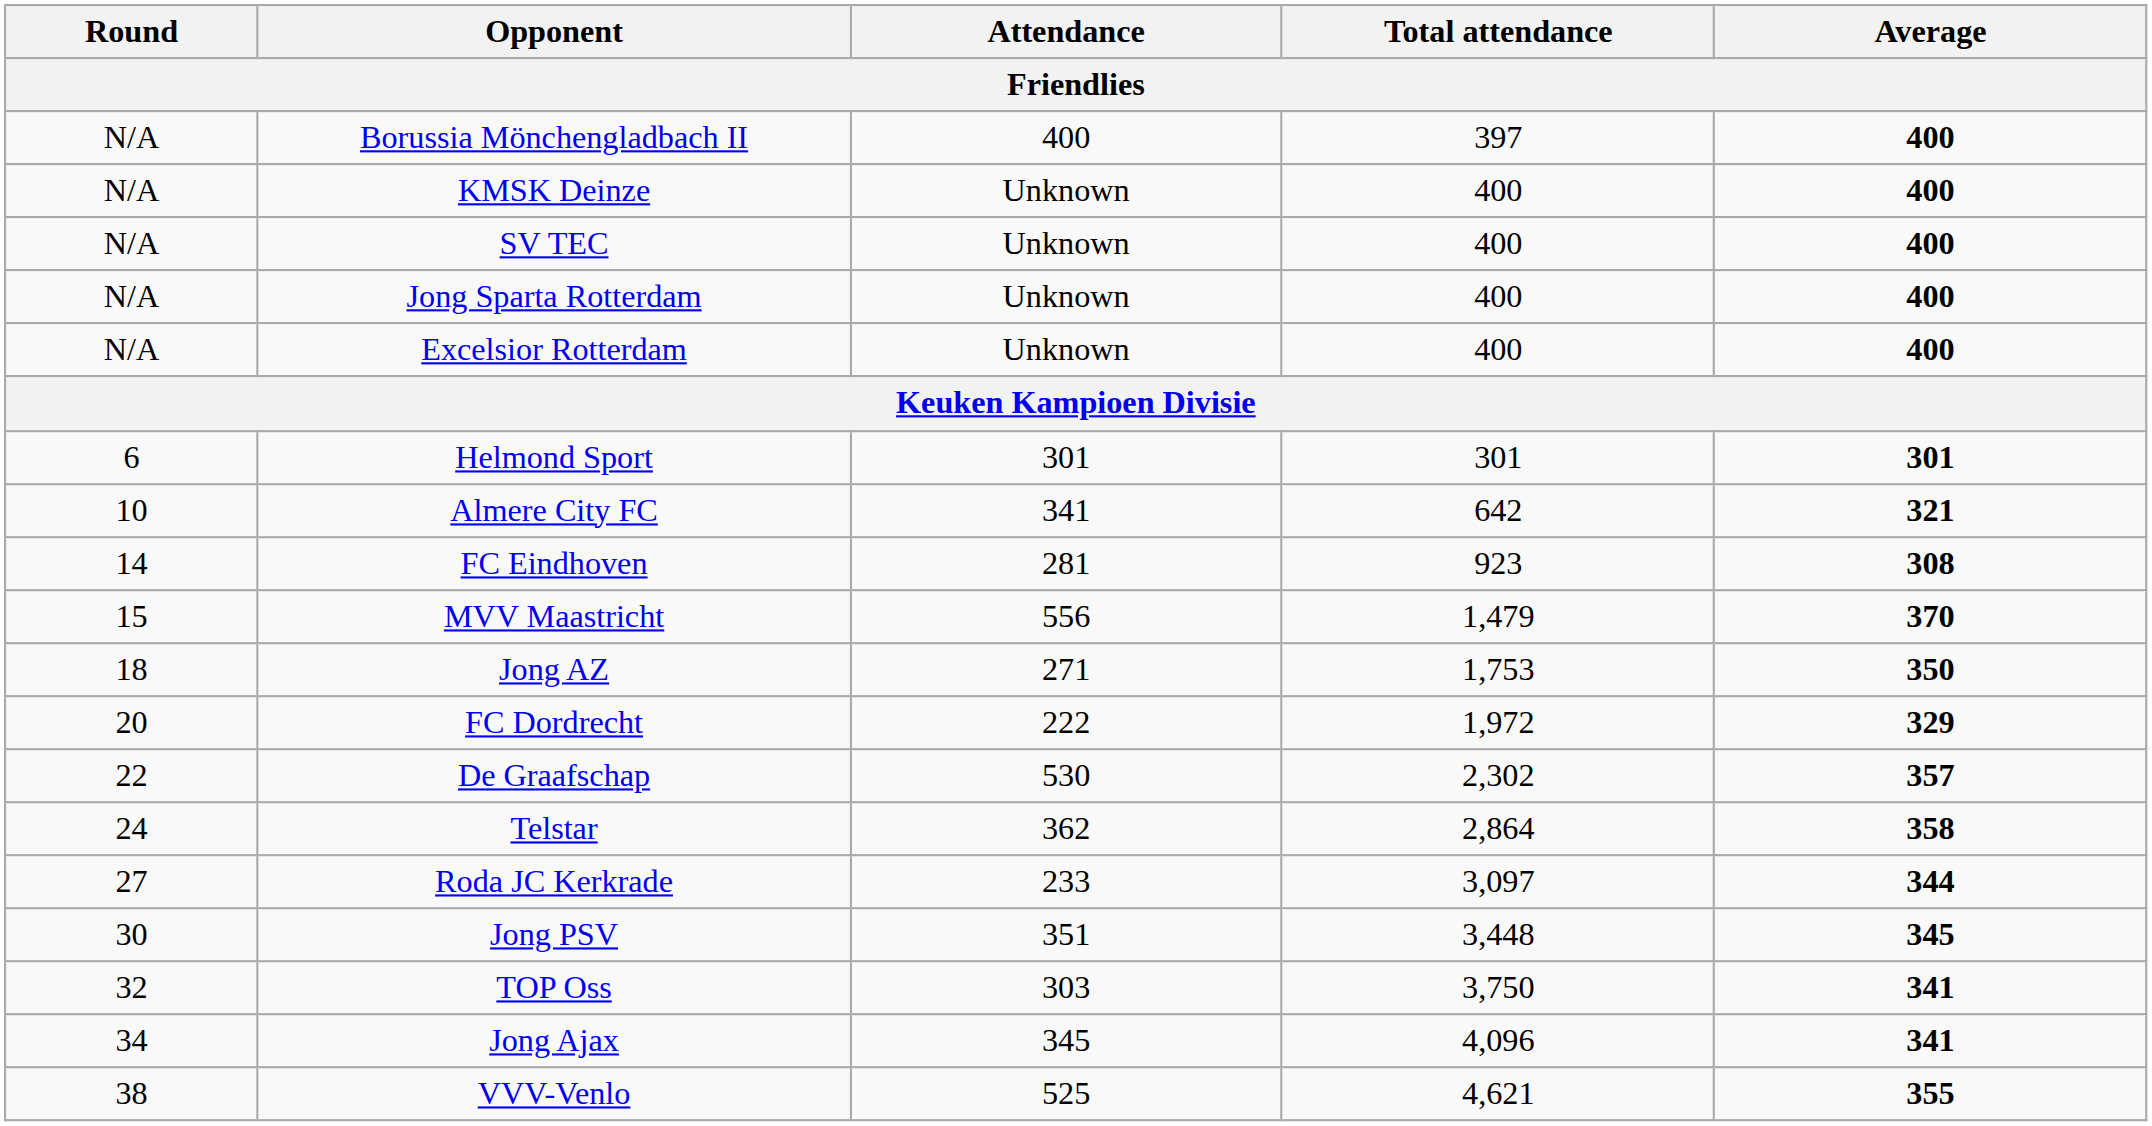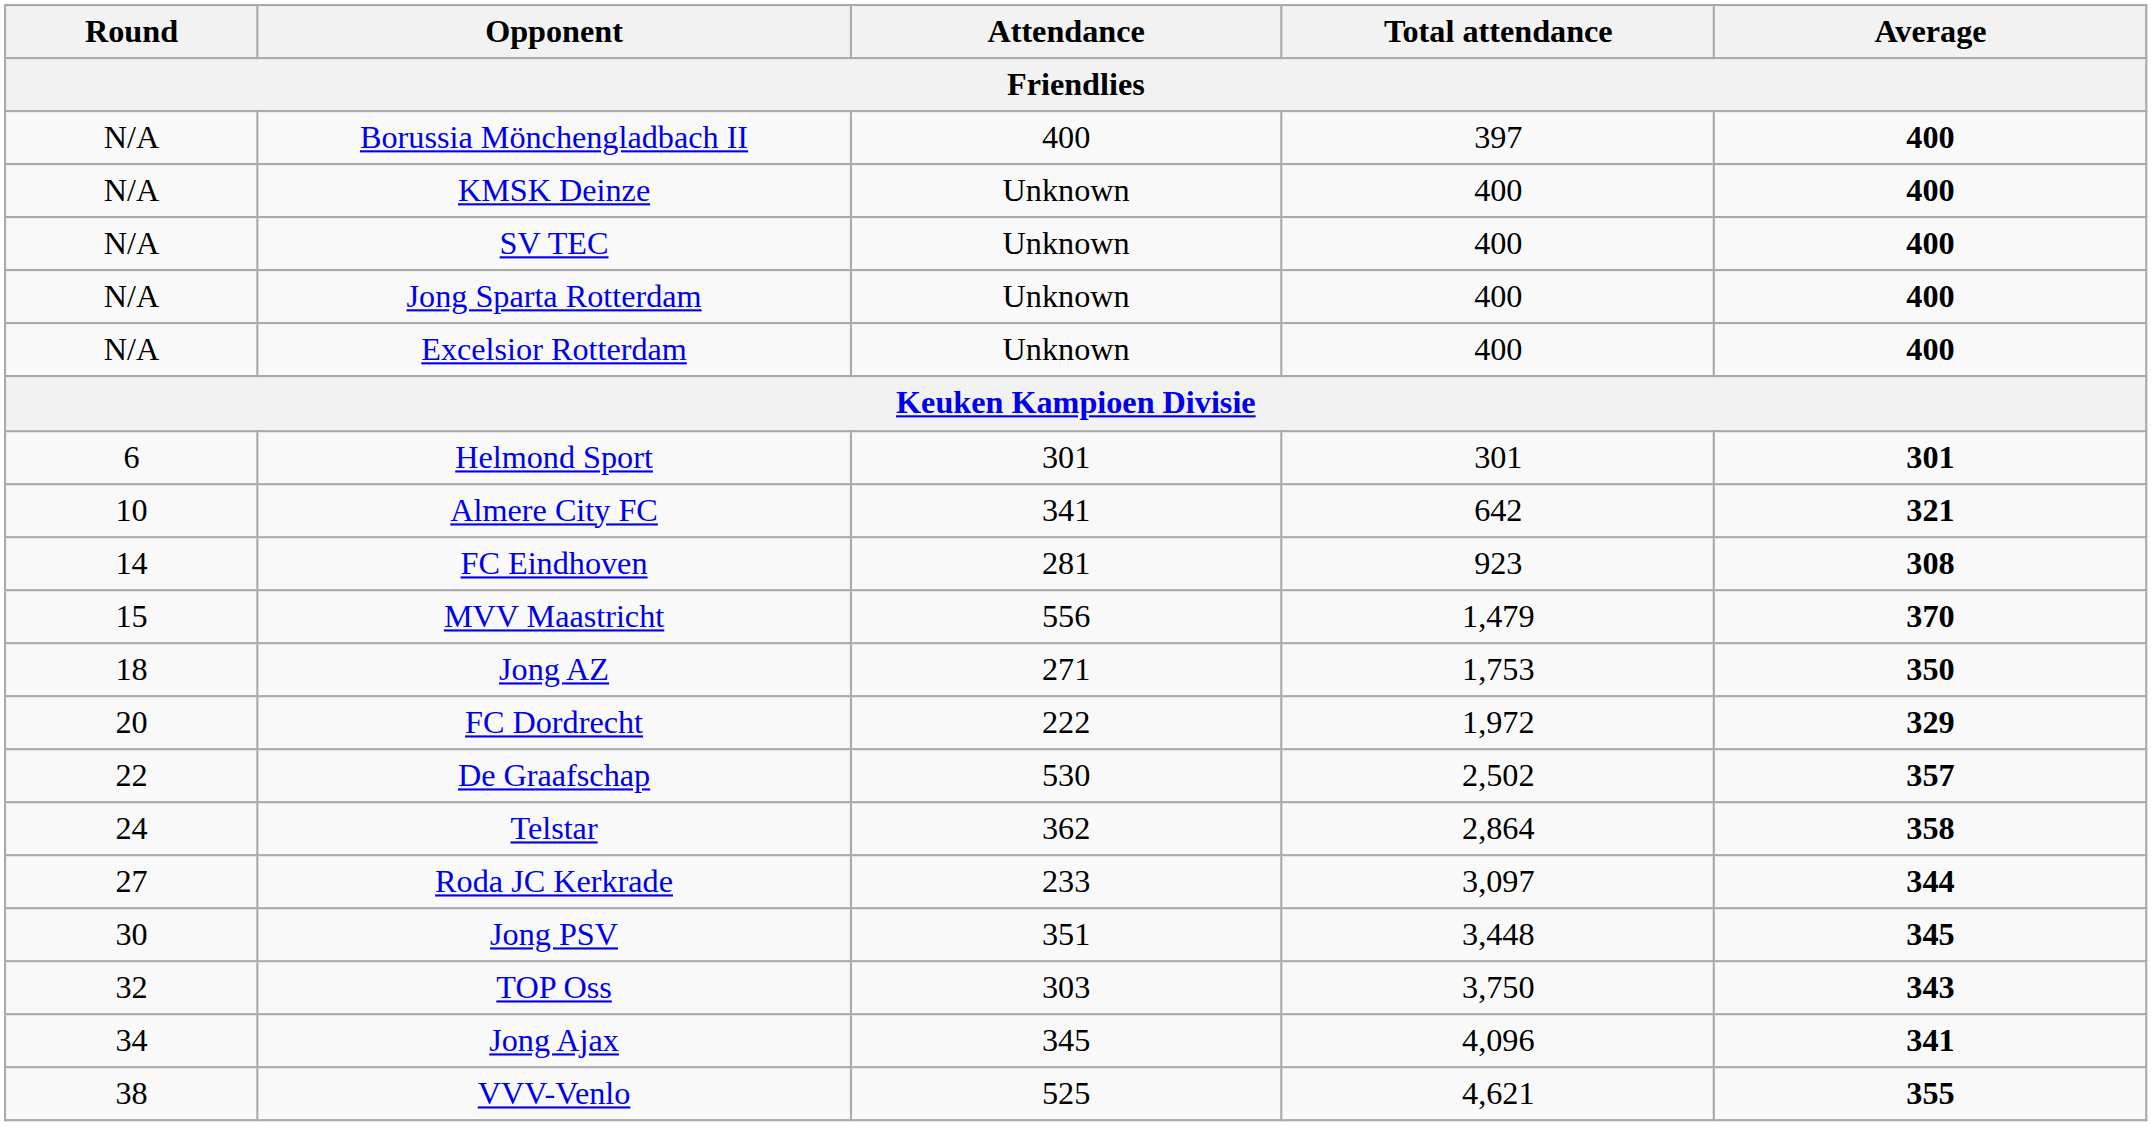De Graafschap | Total attendance: 2,302 -> 2,502
TOP Oss | Average: 341 -> 343
